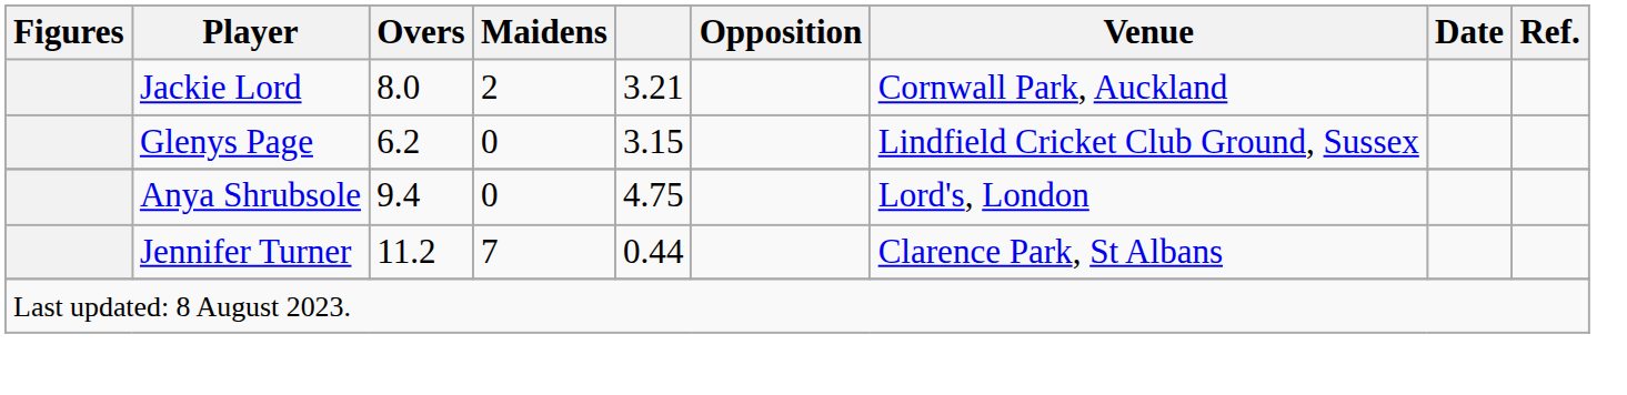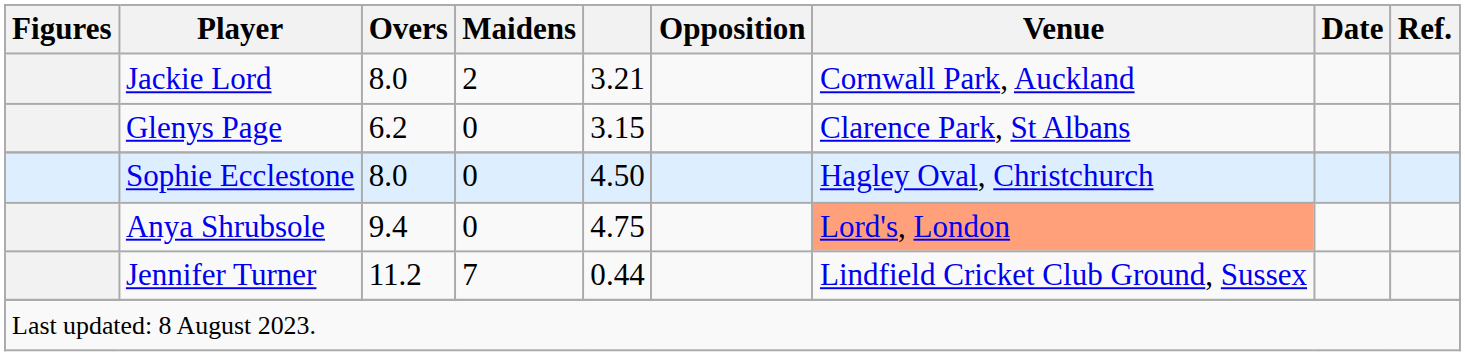Glenys Page | Venue: Lindfield Cricket Club Ground, Sussex -> Clarence Park, St Albans
+ row: Sophie Ecclestone | 8.0 | 0 | 4.50 | Hagley Oval, Christchurch
Anya Shrubsole | Venue: no background -> lightsalmon background
Jennifer Turner | Venue: Clarence Park, St Albans -> Lindfield Cricket Club Ground, Sussex
